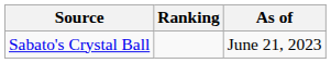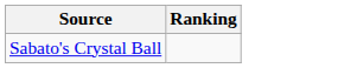- column: As of | June 21, 2023
